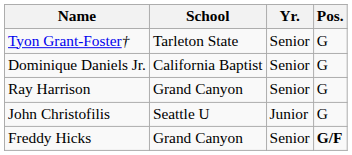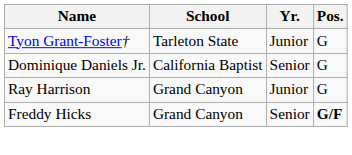Tyon Grant-Foster† | Yr.: Senior -> Junior
Ray Harrison | Yr.: Senior -> Junior
- row: John Christofilis | Seattle U | Junior | G
